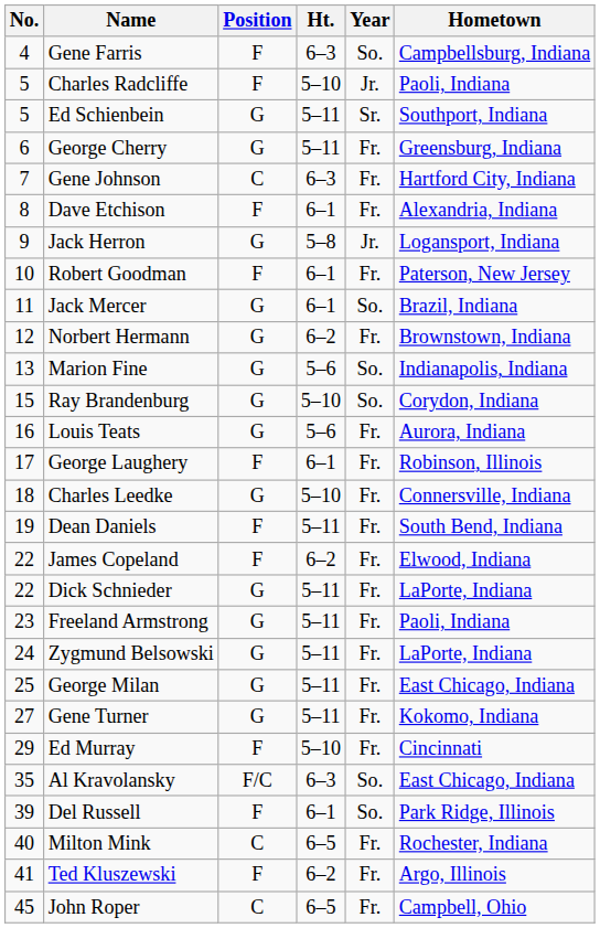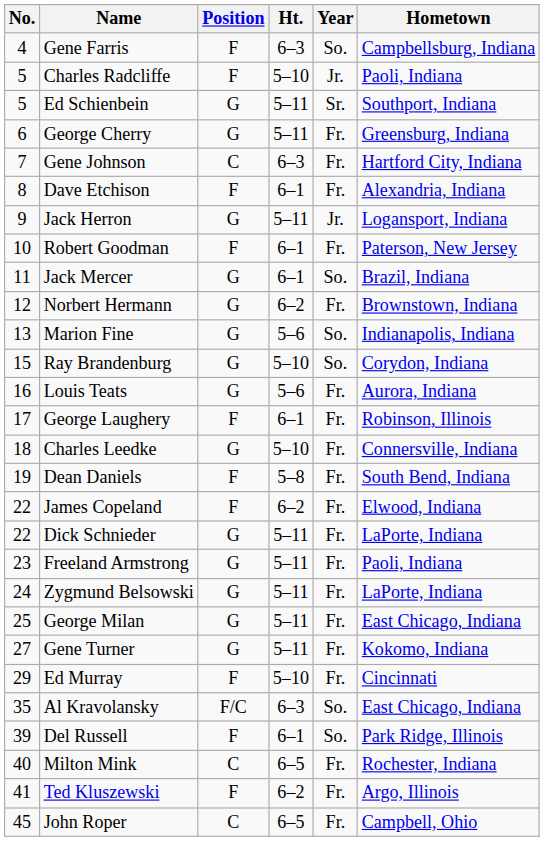Jack Herron | Ht.: 5–8 -> 5–11
Dean Daniels | Ht.: 5–11 -> 5–8
